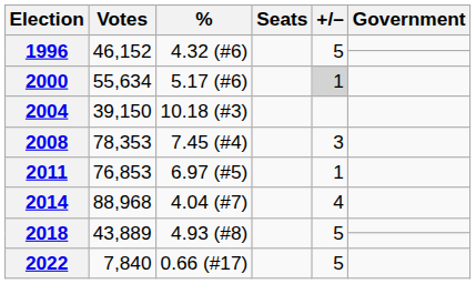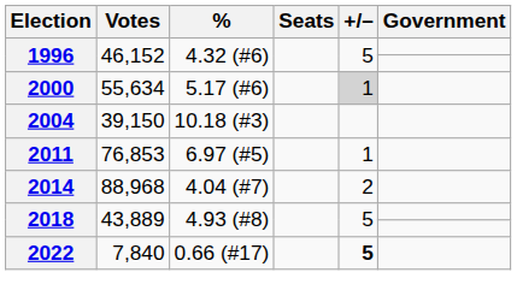- row: 2008 | 78,353 | 7.45 (#4) | 3
2014 | +/–: 4 -> 2
2022 | +/–: normal -> bold
